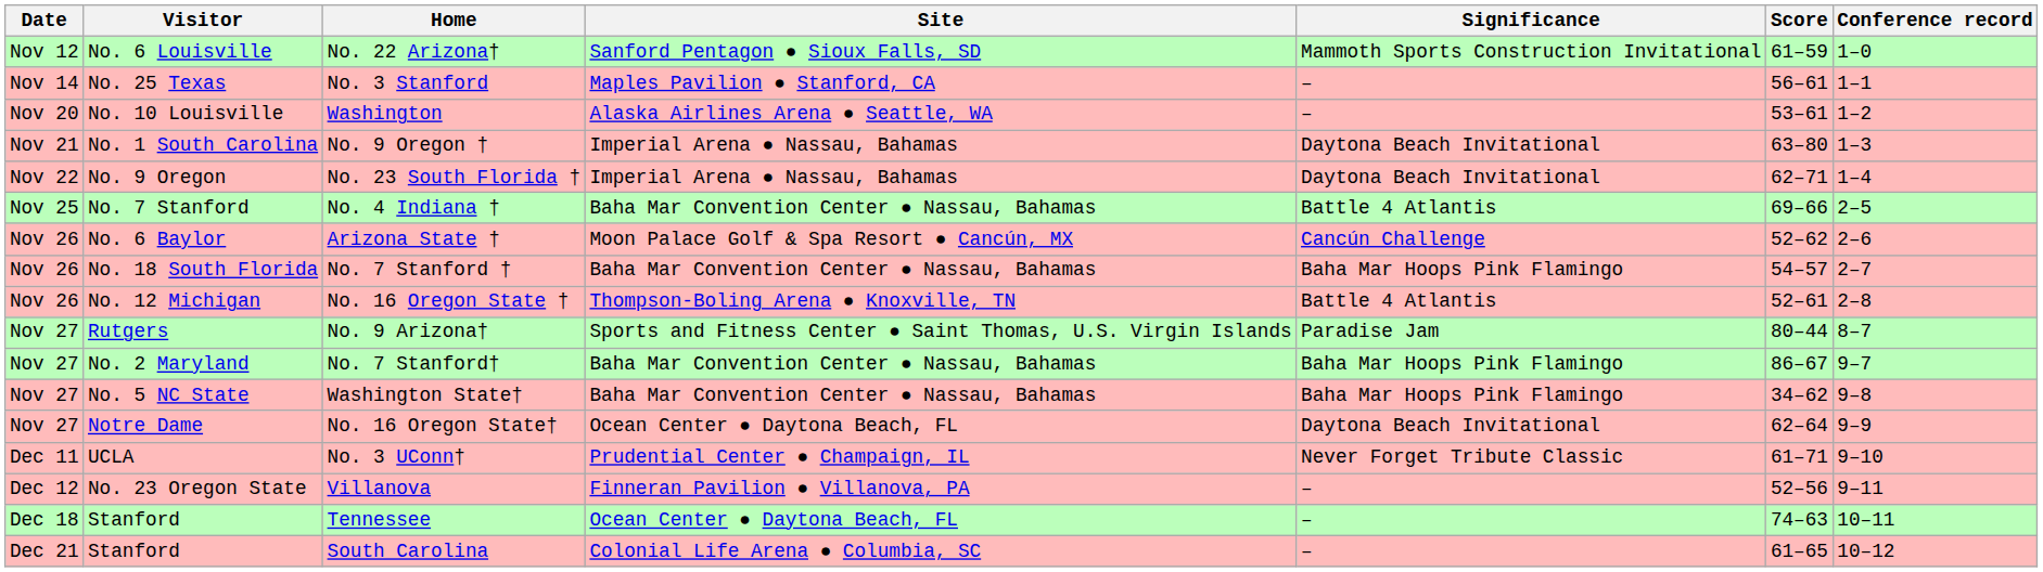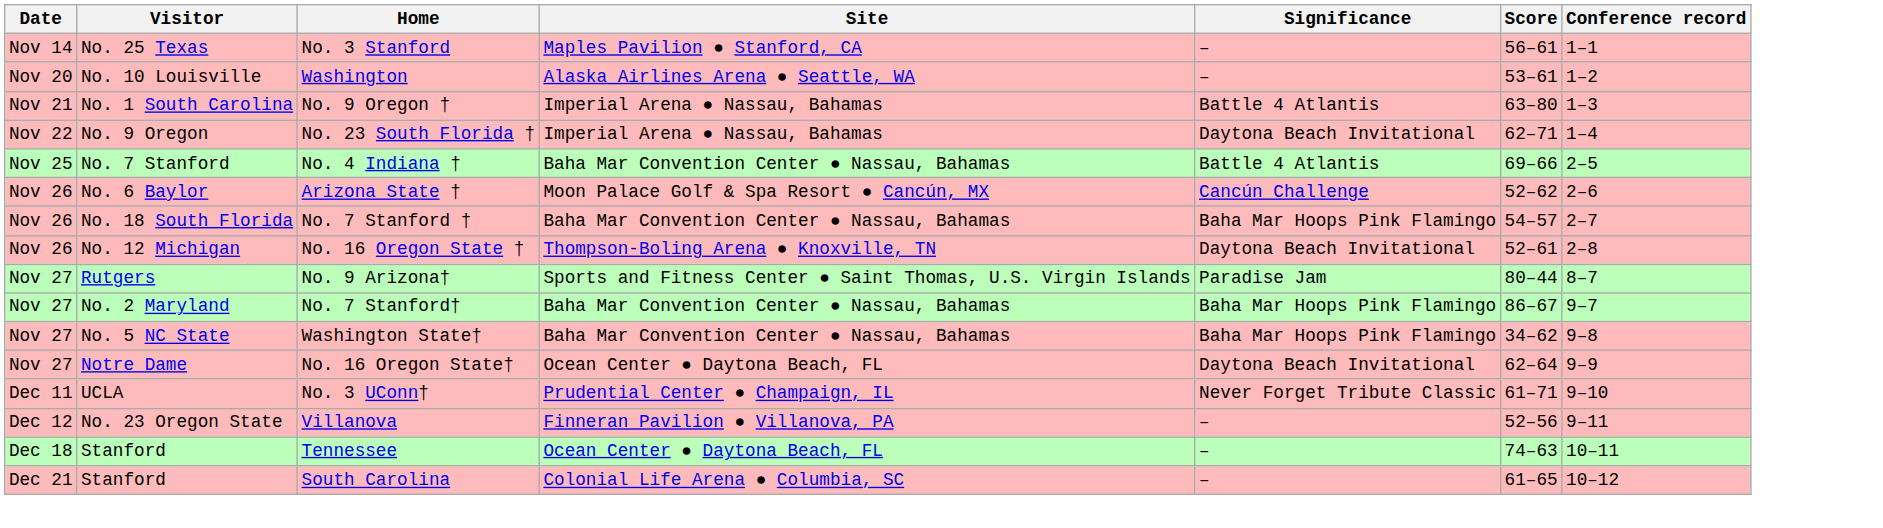- row: Nov 12 | No. 6 Louisville | No. 22 Arizona† | Sanford Pentagon ● Sioux Falls, SD | Mammoth Sports Construction Invitational | 61–59 | 1–0
No. 9 Oregon † | Significance: Daytona Beach Invitational -> Battle 4 Atlantis
No. 16 Oregon State † | Significance: Battle 4 Atlantis -> Daytona Beach Invitational
